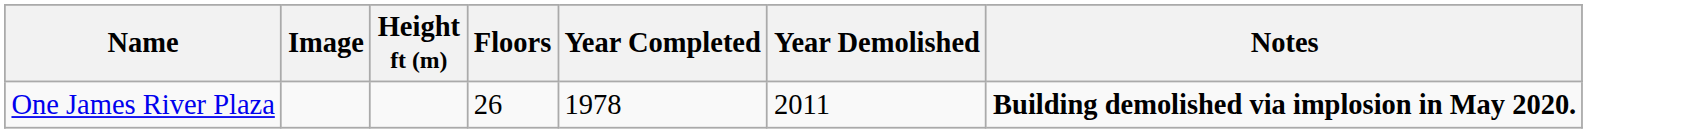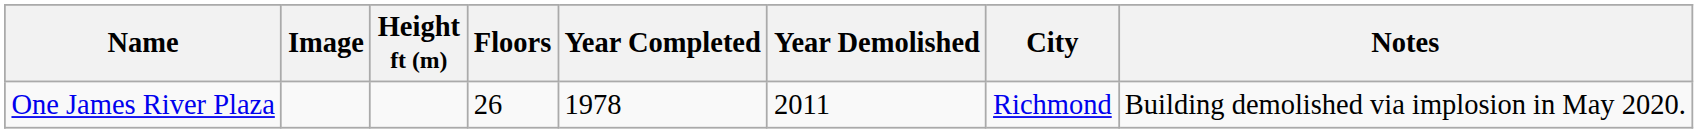+ column: City | Richmond
One James River Plaza | Notes: bold -> normal
